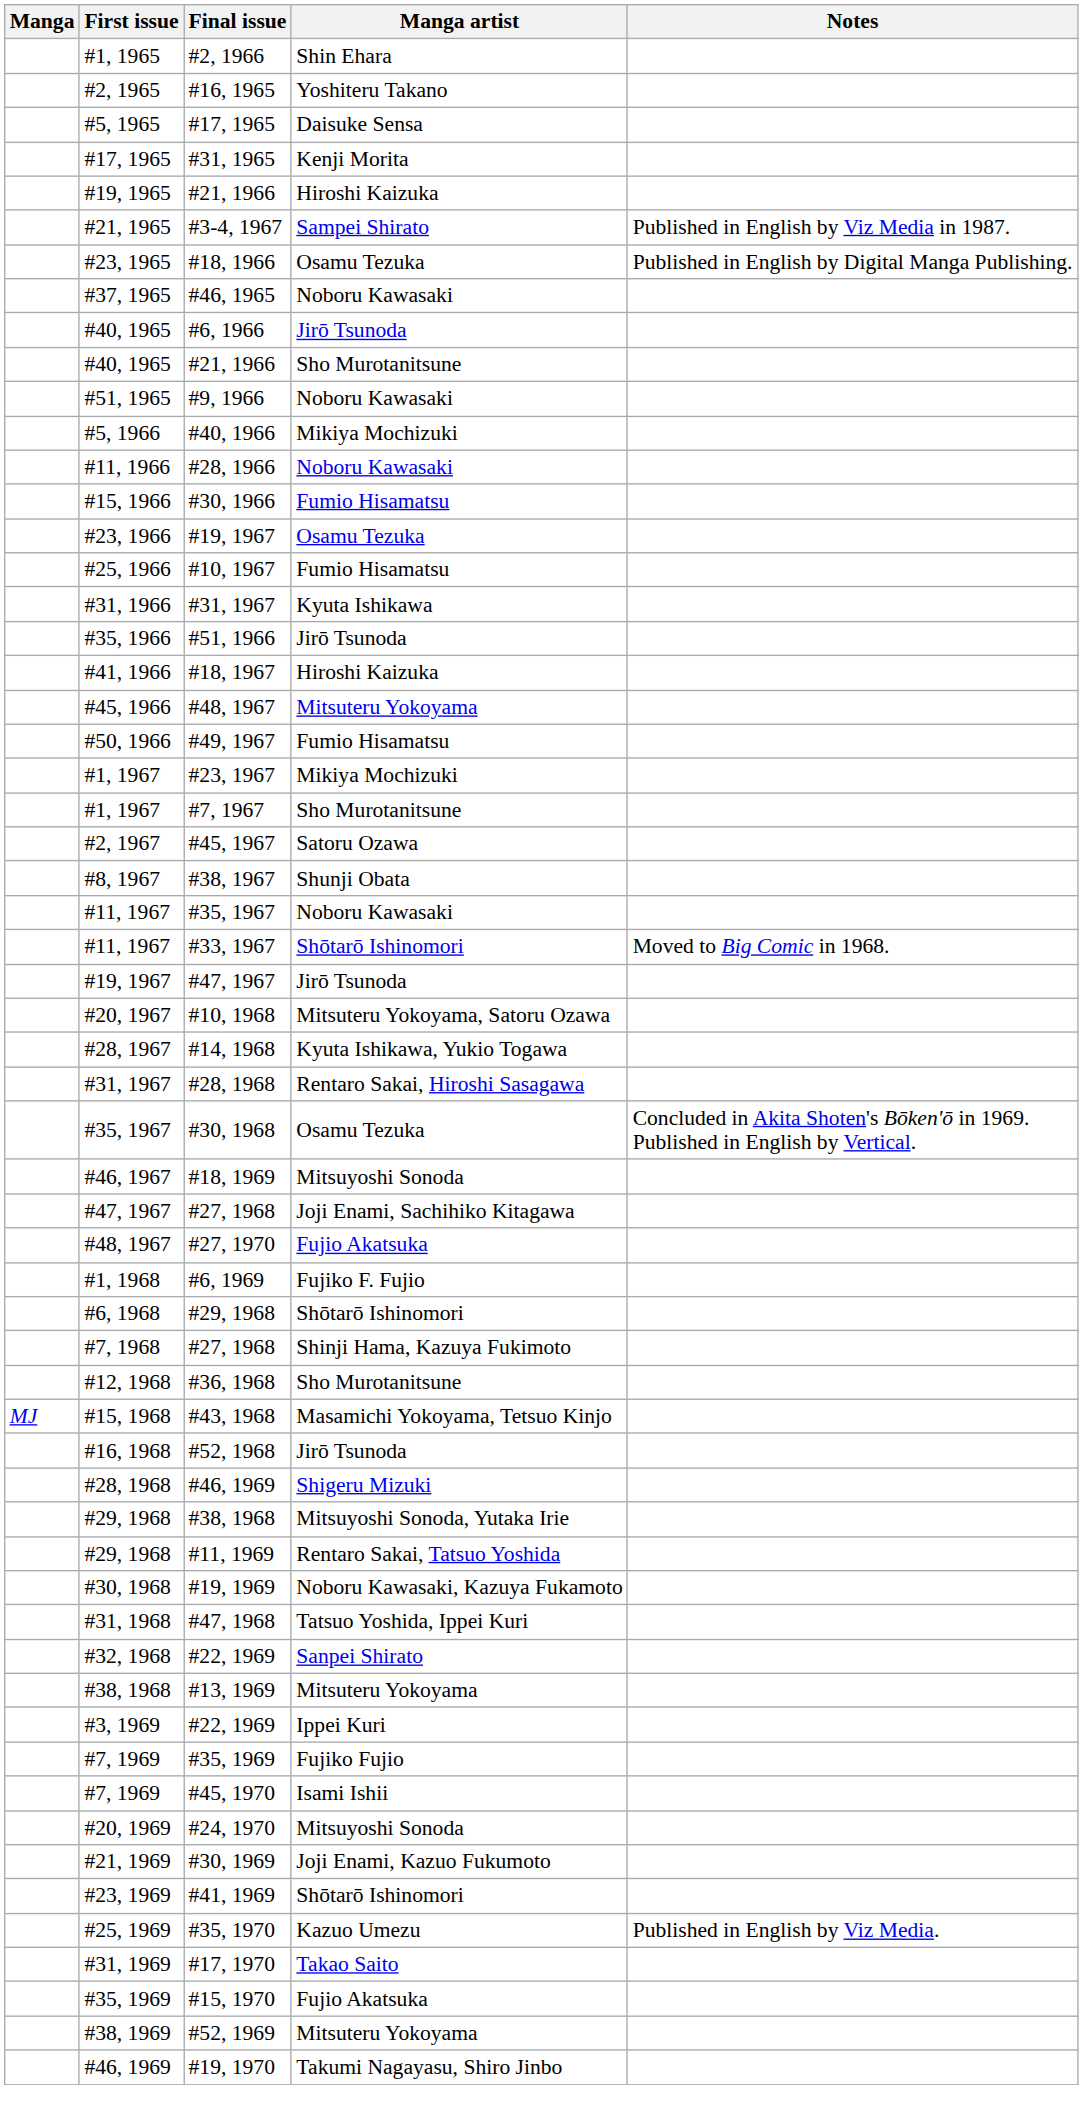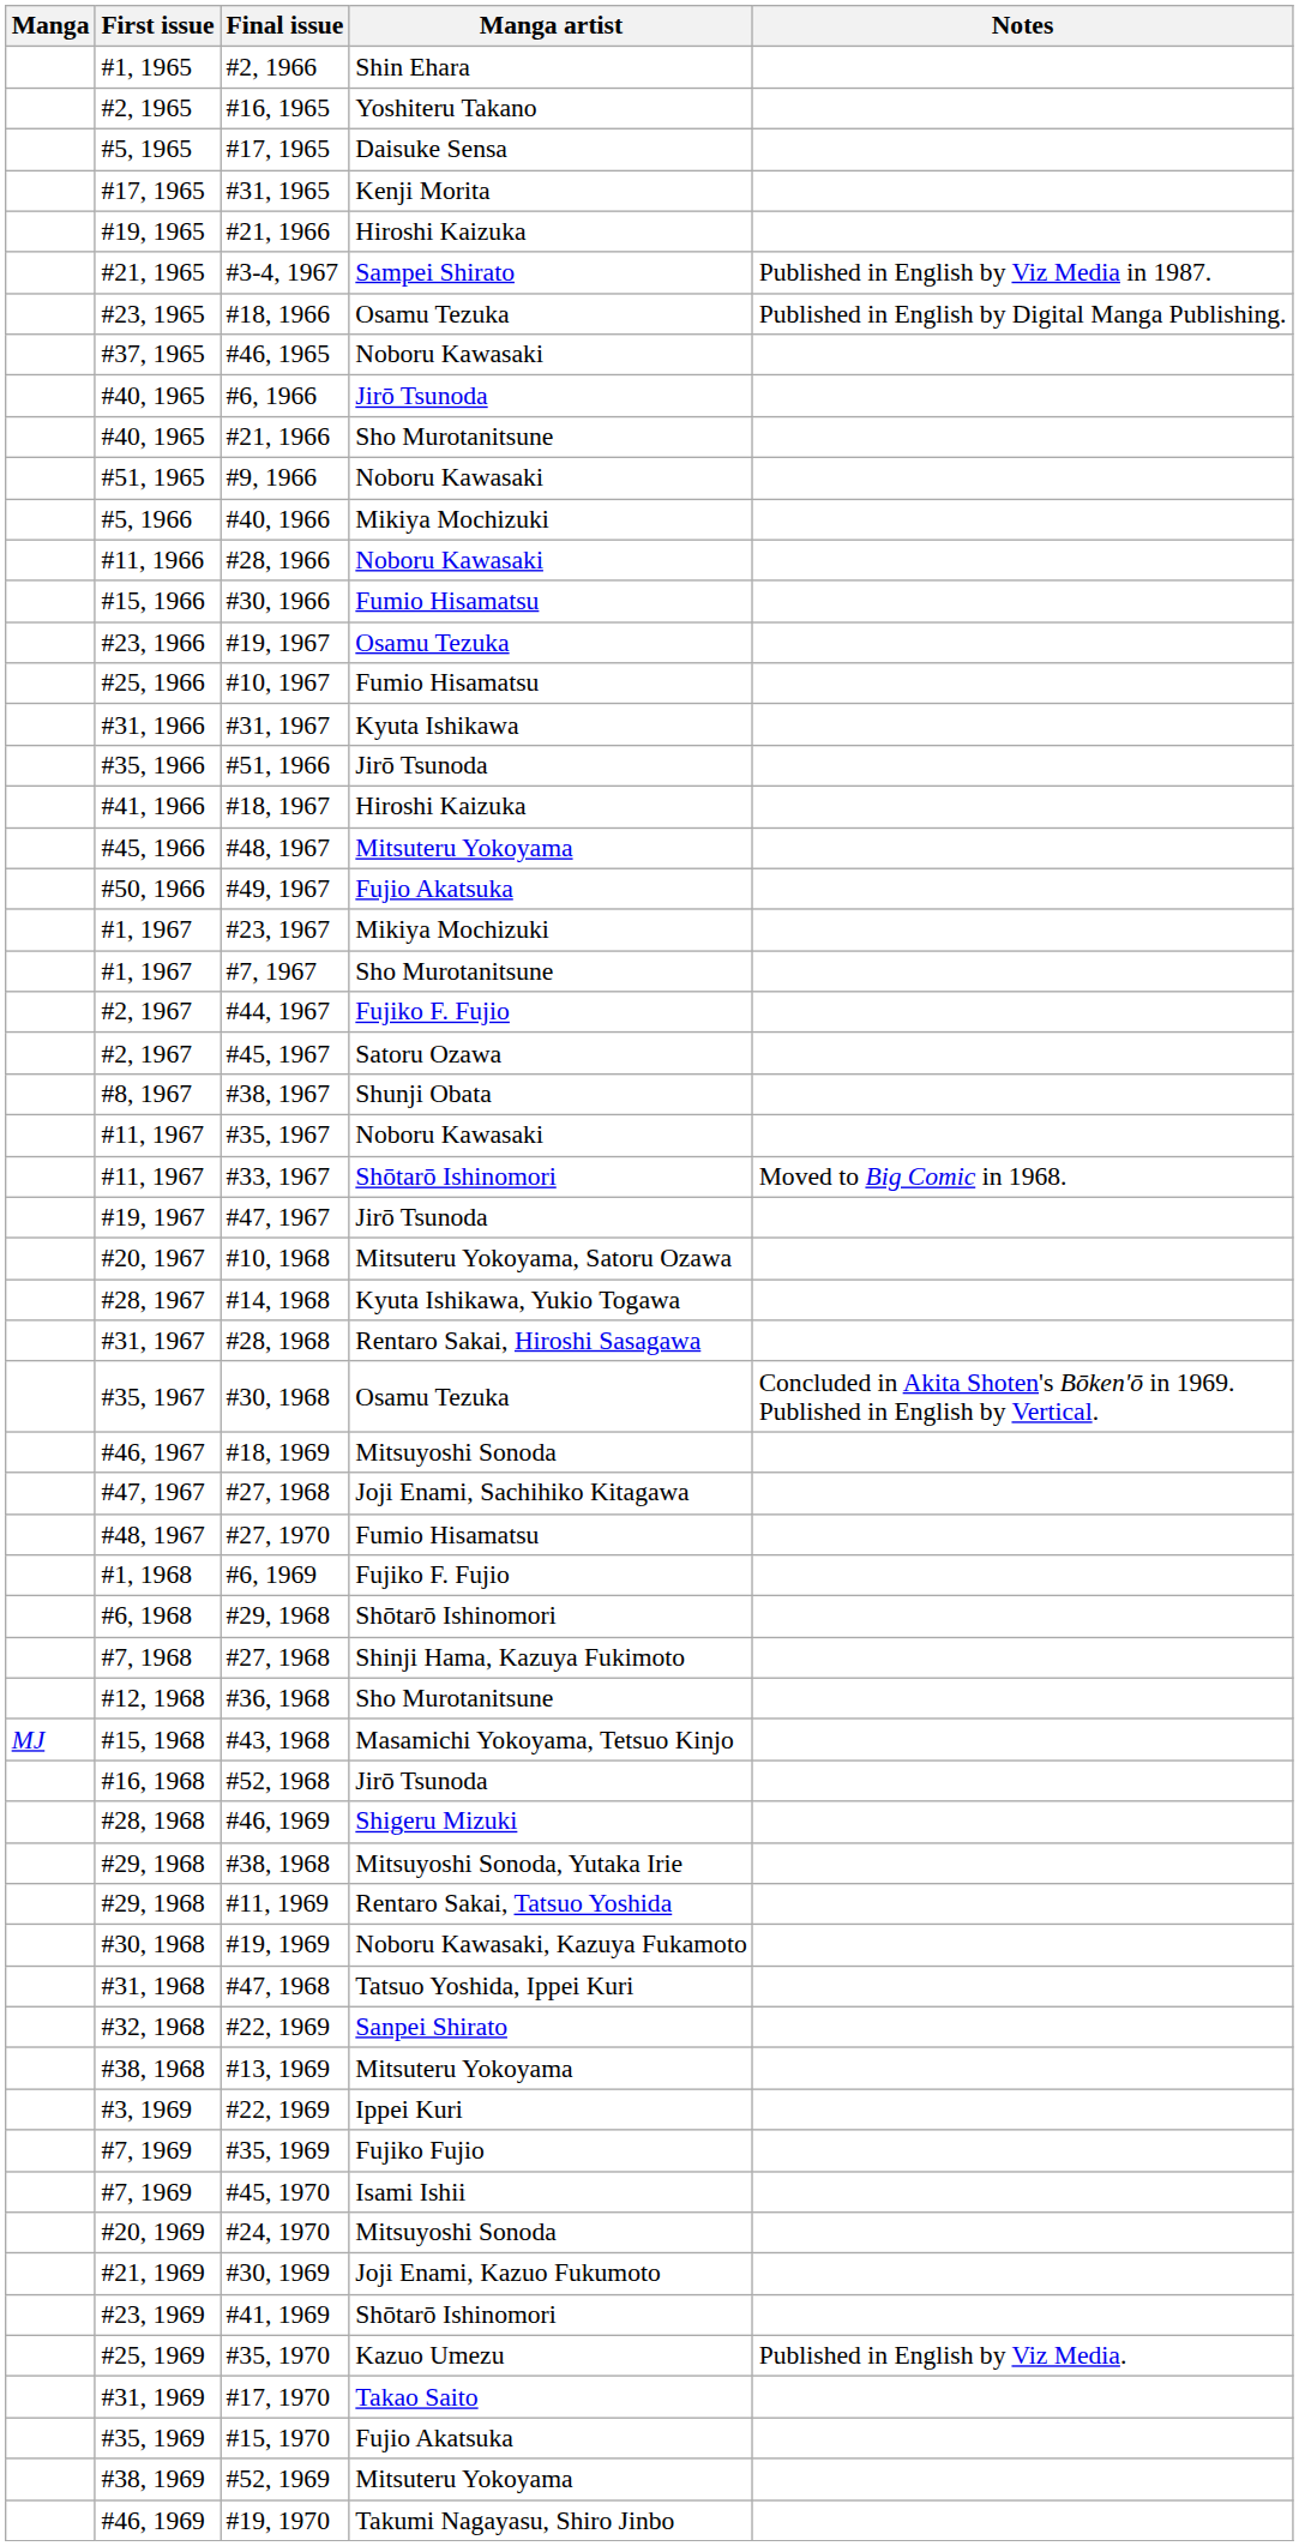#49, 1967 | Manga artist: Fumio Hisamatsu -> Fujio Akatsuka
+ row: #2, 1967 | #44, 1967 | Fujiko F. Fujio
#27, 1970 | Manga artist: Fujio Akatsuka -> Fumio Hisamatsu
